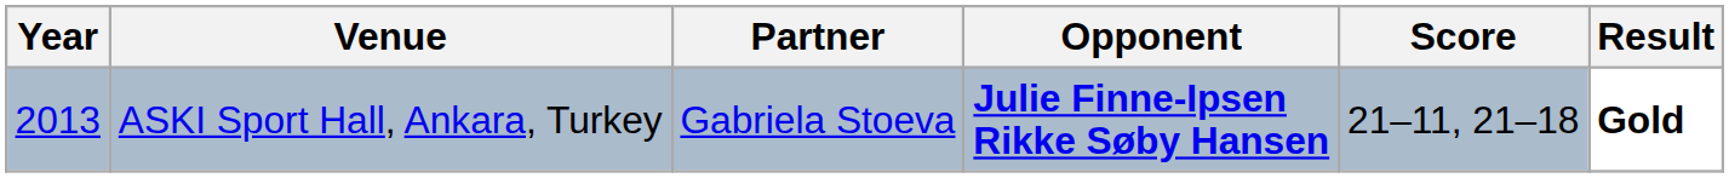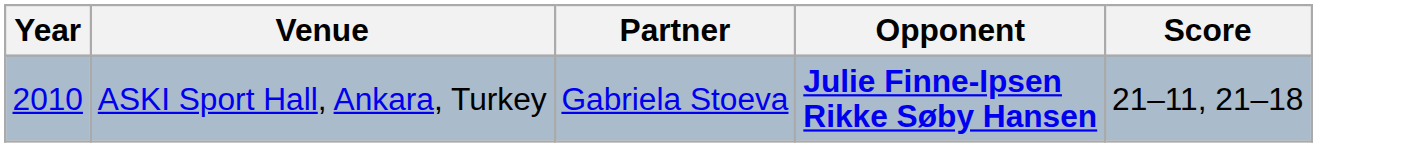- column: Result | Gold
ASKI Sport Hall, Ankara, Turkey | Year: 2013 -> 2010
